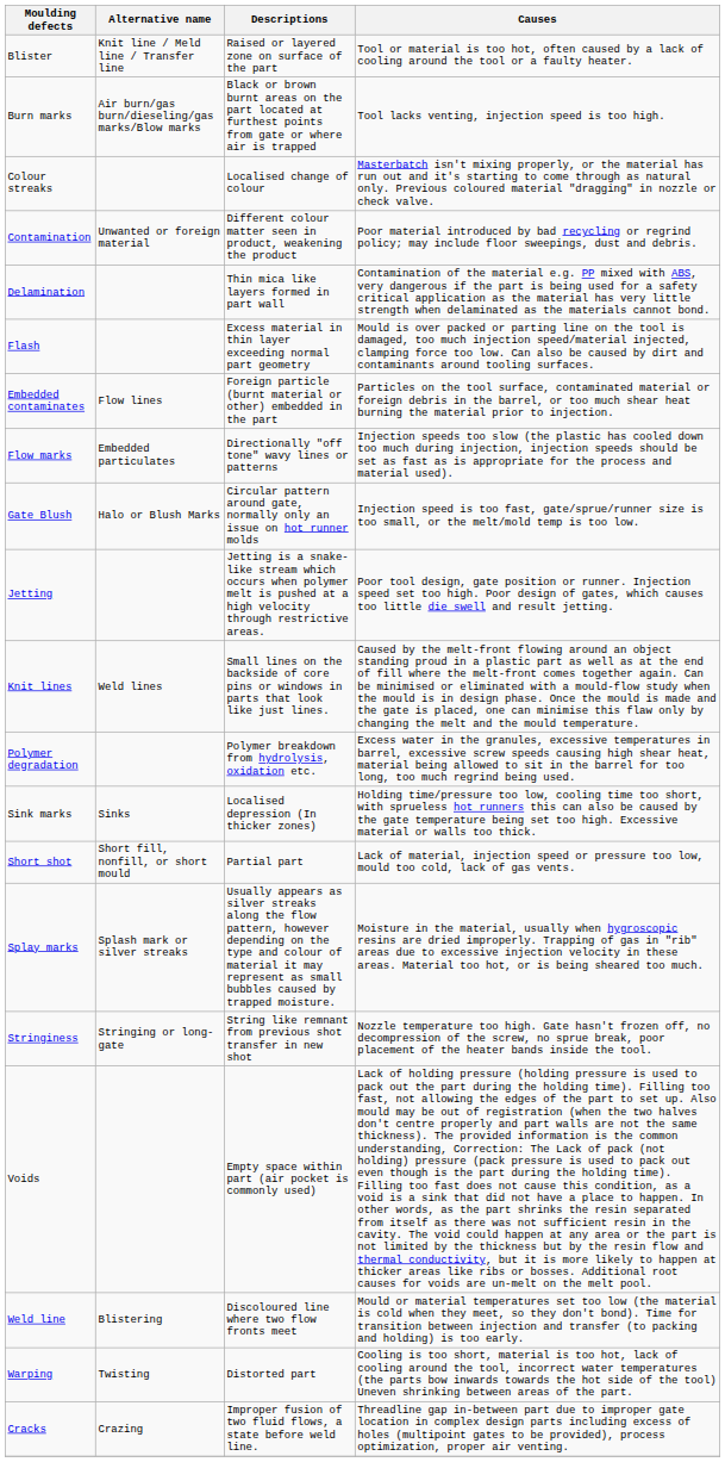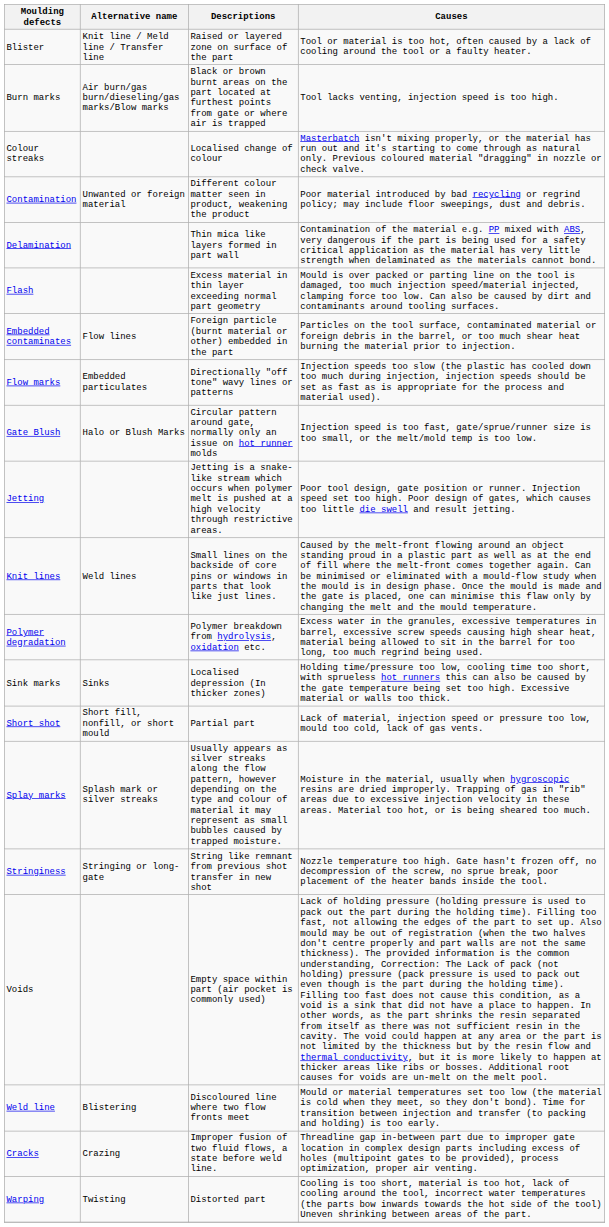rows swapped: Warping <-> Cracks
